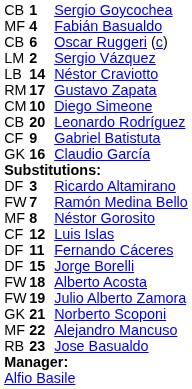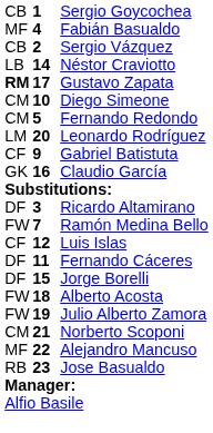- row: CB | 6 | Oscar Ruggeri (c)
Sergio Vázquez | column 1: LM -> CB
Gustavo Zapata | column 1: normal -> bold
+ row: CM | 5 | Fernando Redondo
Leonardo Rodríguez | column 1: CB -> LM
- row: MF | 8 | Néstor Gorosito
Norberto Scoponi | column 1: GK -> CM
